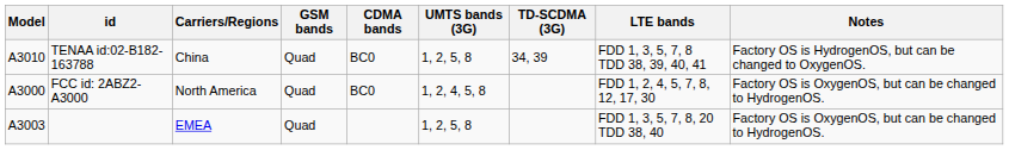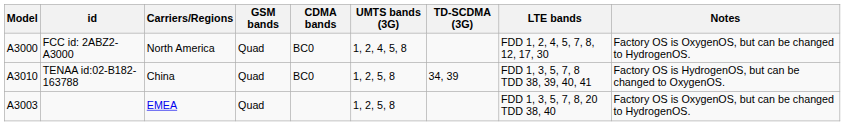rows swapped: TENAA id:02-B182-163788 <-> FCC id: 2ABZ2-A3000
